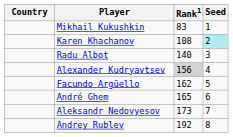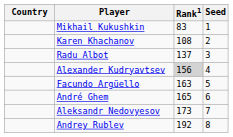Karen Khachanov | Seed: paleturquoise background -> no background
Radu Albot | Rank1: 140 -> 137
Facundo Argüello | Rank1: 162 -> 163
